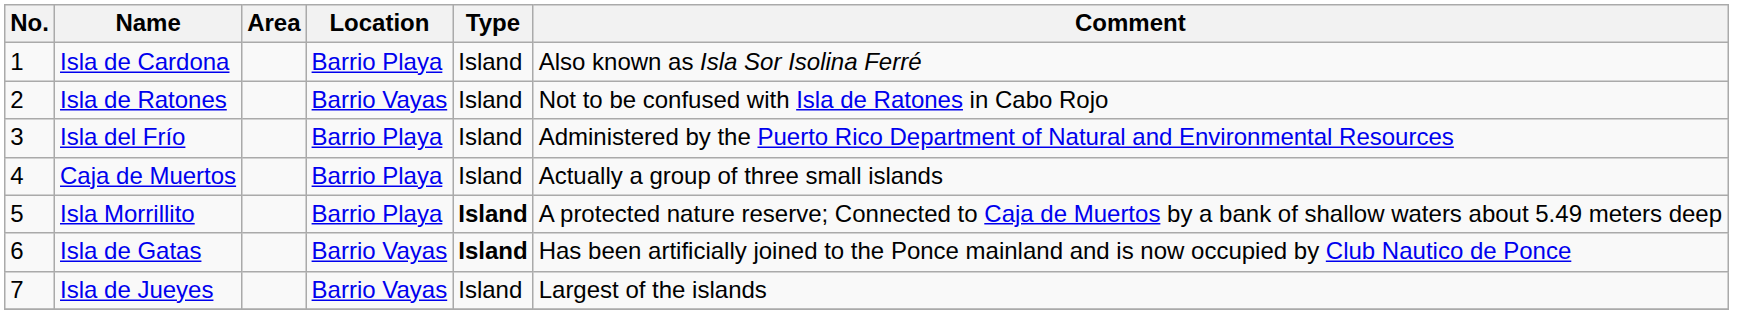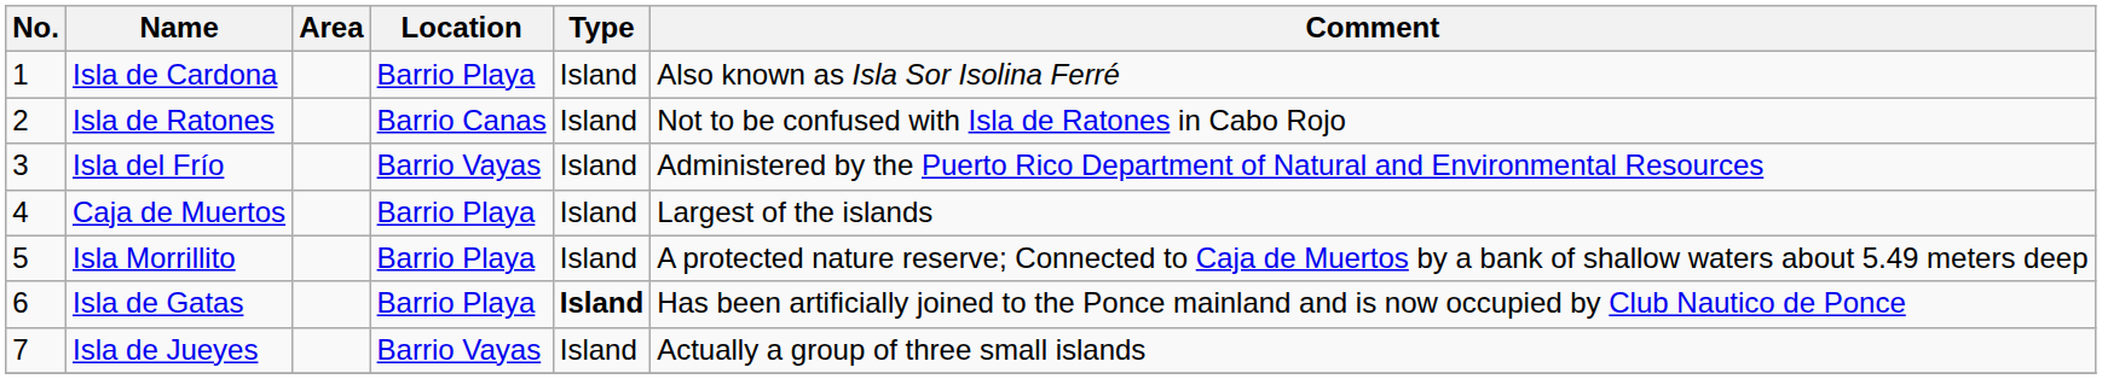Isla de Ratones | Location: Barrio Vayas -> Barrio Canas
Isla del Frío | Location: Barrio Playa -> Barrio Vayas
Caja de Muertos | Comment: Actually a group of three small islands -> Largest of the islands
Isla Morrillito | Type: bold -> normal
Isla de Gatas | Location: Barrio Vayas -> Barrio Playa
Isla de Jueyes | Comment: Largest of the islands -> Actually a group of three small islands
